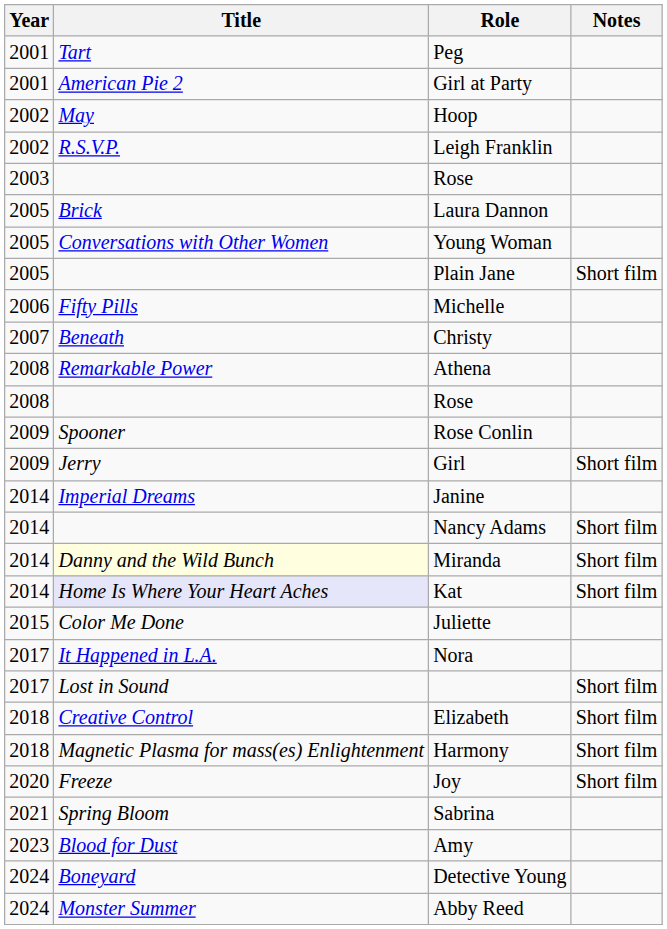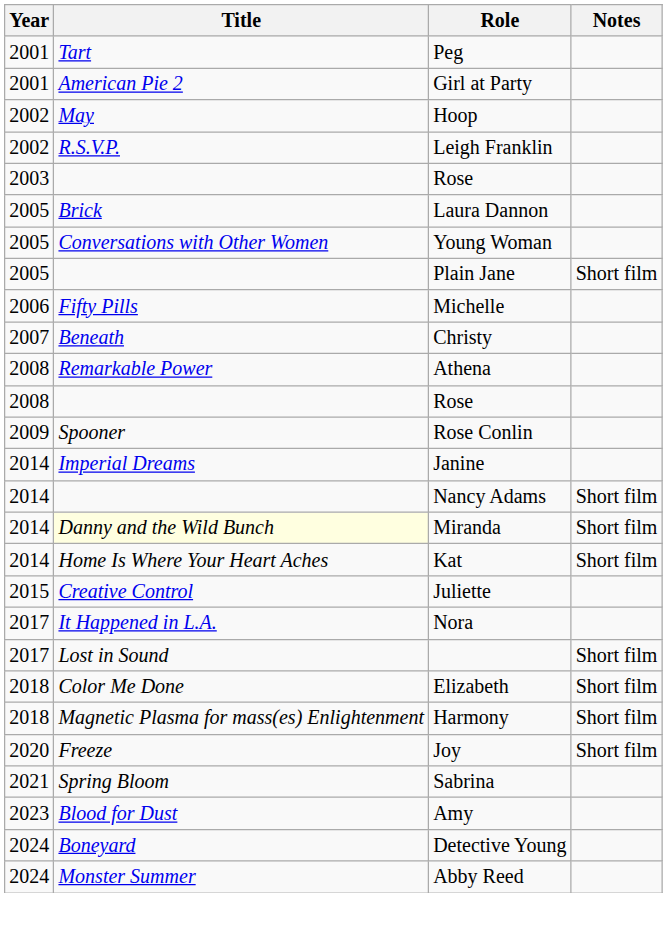- row: 2009 | Jerry | Girl | Short film
Kat | Title: lavender background -> no background
Juliette | Title: Color Me Done -> Creative Control
Elizabeth | Title: Creative Control -> Color Me Done
